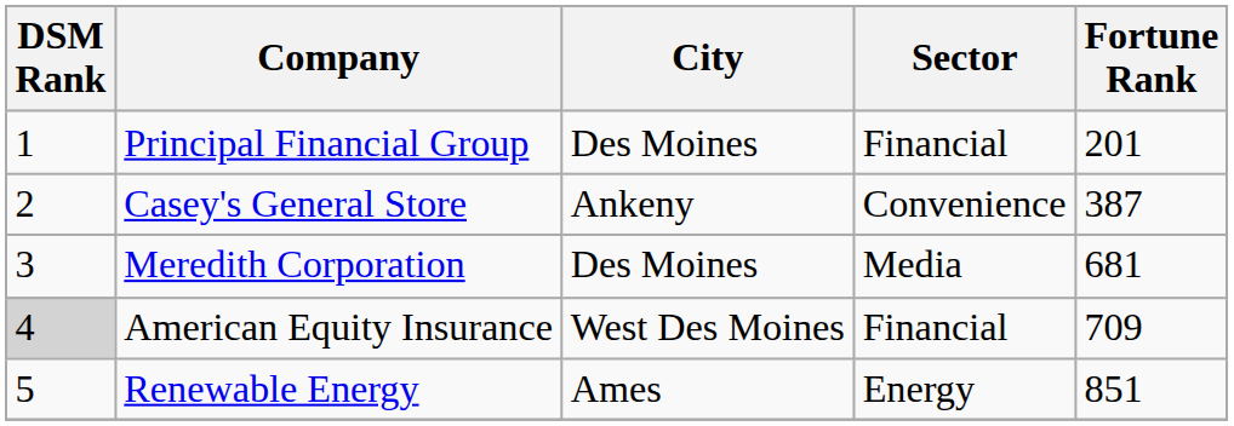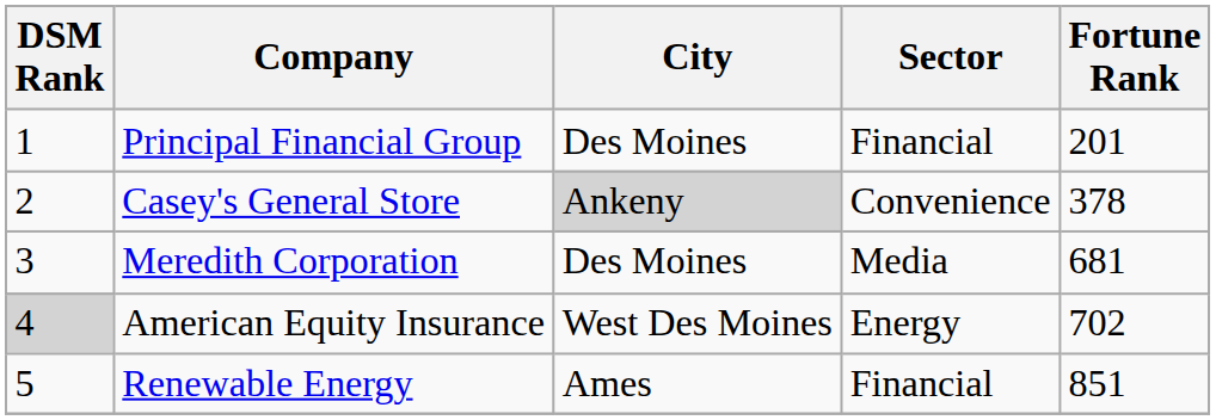Casey's General Store | City: no background -> lightgrey background
Casey's General Store | Fortune Rank: 387 -> 378
American Equity Insurance | Sector: Financial -> Energy
American Equity Insurance | Fortune Rank: 709 -> 702
Renewable Energy | Sector: Energy -> Financial
